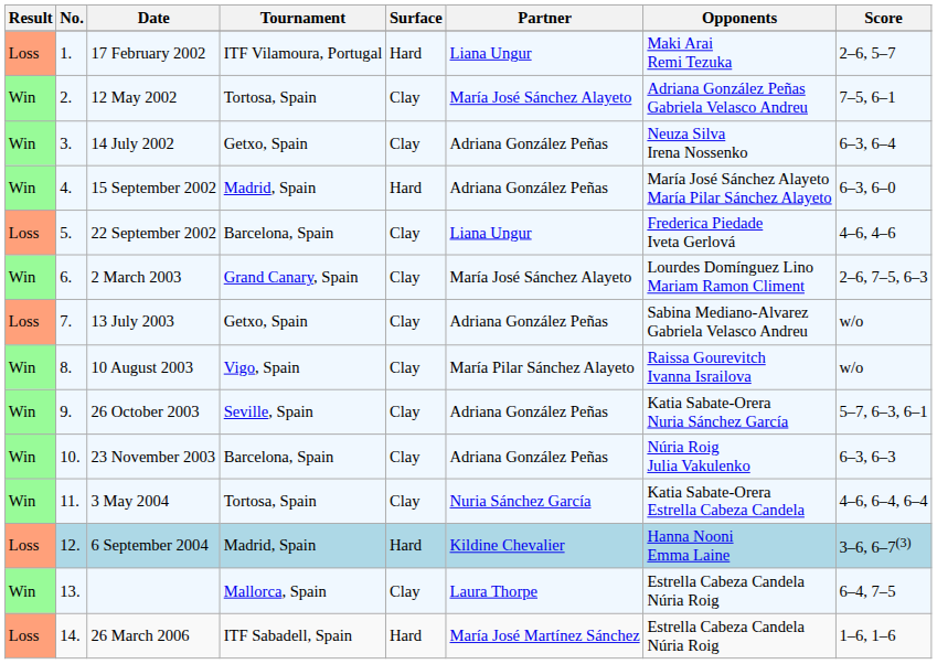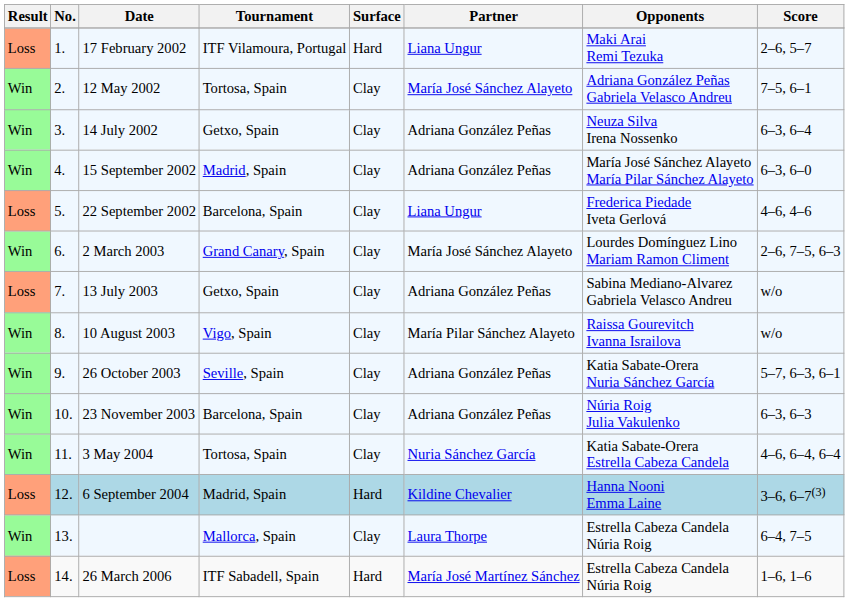15 September 2002 | Surface: Hard -> Clay
